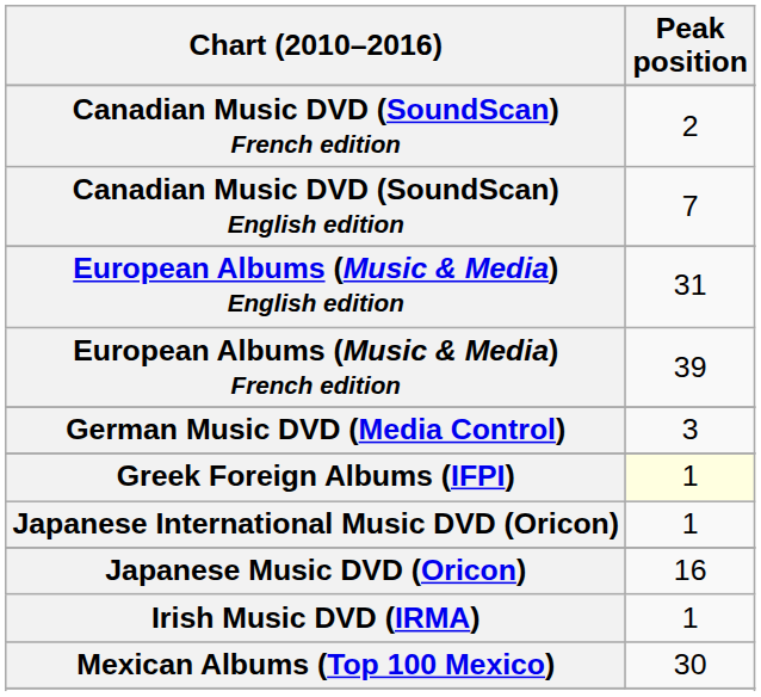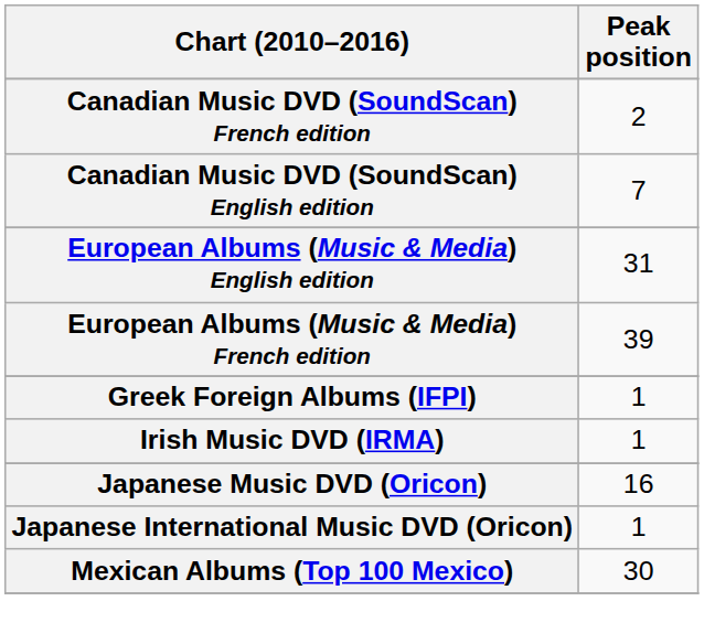- row: German Music DVD (Media Control) | 3
Greek Foreign Albums (IFPI) | Peak position: lightyellow background -> no background
rows swapped: Irish Music DVD (IRMA) <-> Japanese International Music DVD (Oricon)
